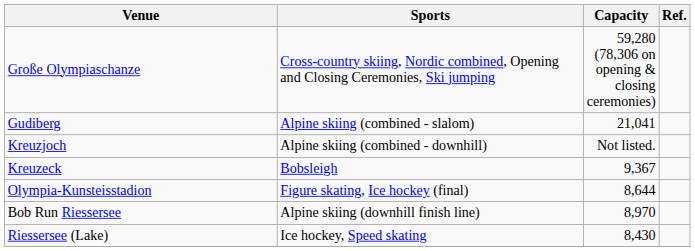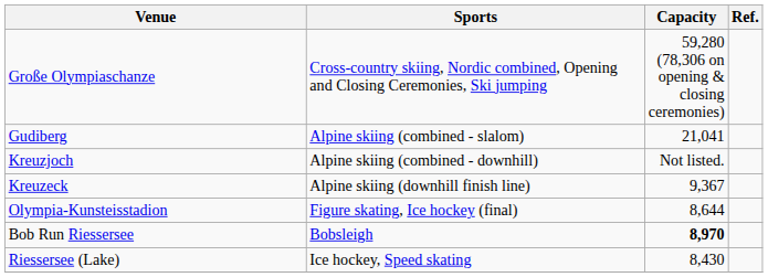Kreuzeck | Sports: Bobsleigh -> Alpine skiing (downhill finish line)
Bob Run Riessersee | Sports: Alpine skiing (downhill finish line) -> Bobsleigh
Bob Run Riessersee | Capacity: normal -> bold
